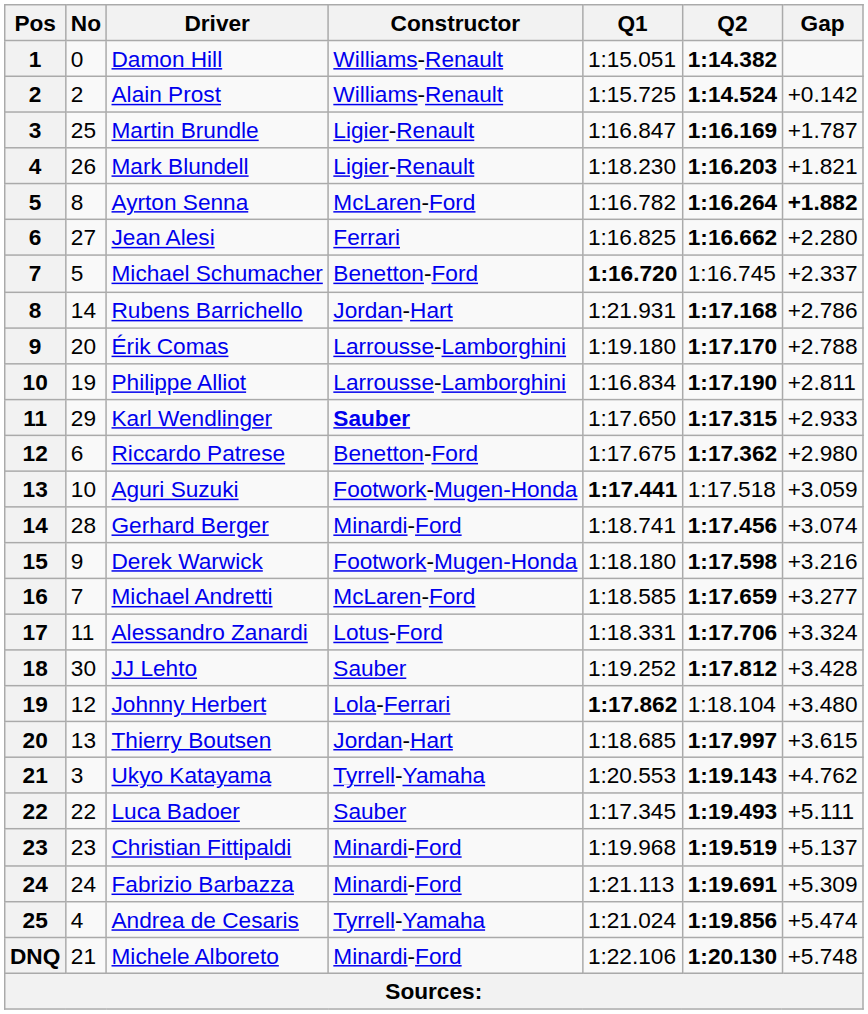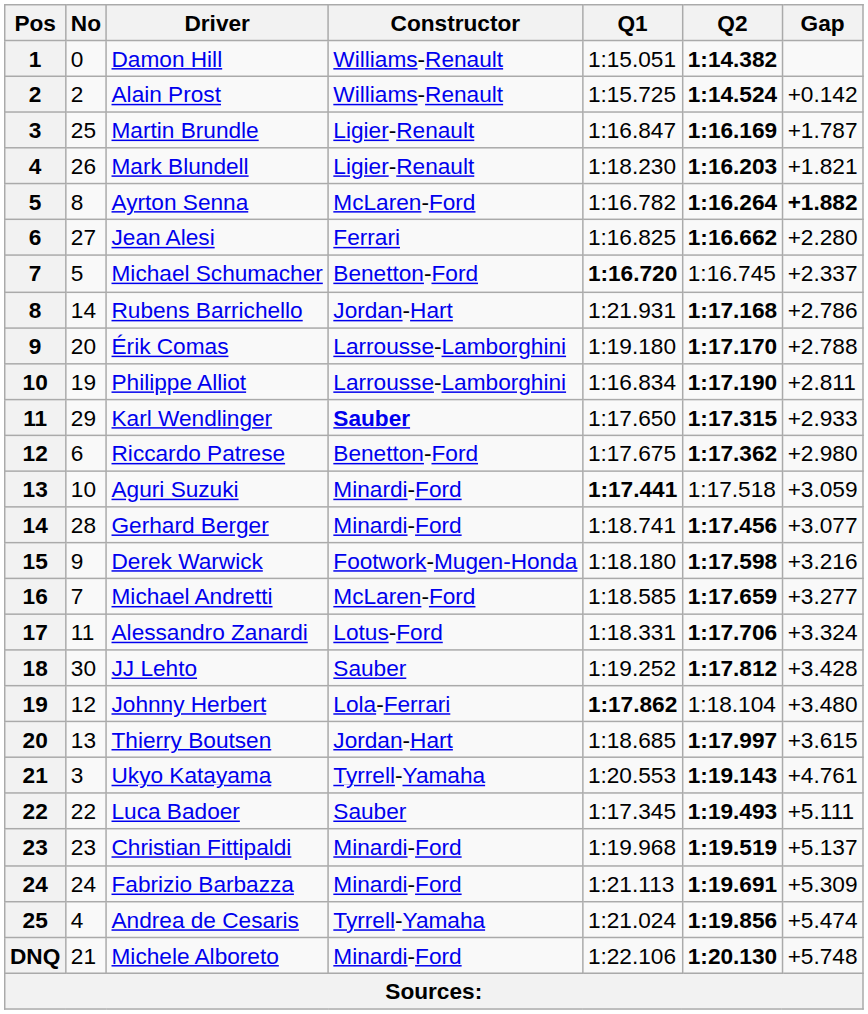Aguri Suzuki | Constructor: Footwork-Mugen-Honda -> Minardi-Ford
Gerhard Berger | Gap: +3.074 -> +3.077
Ukyo Katayama | Gap: +4.762 -> +4.761
